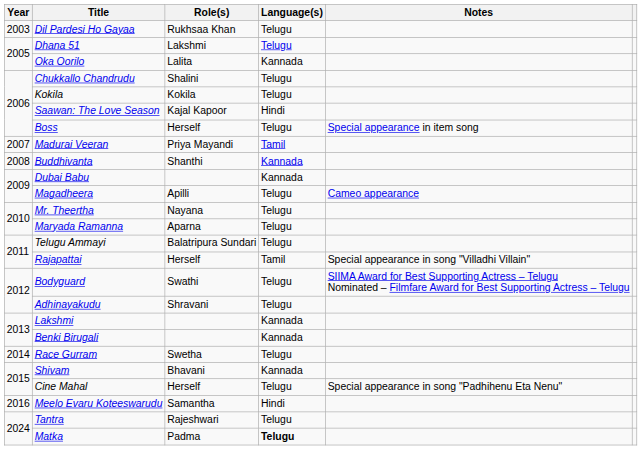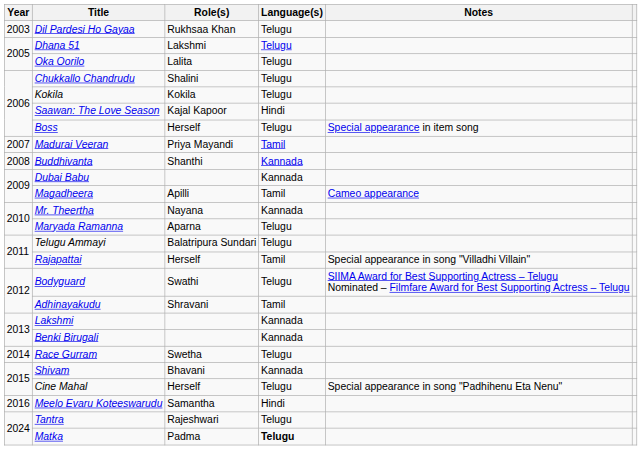Oka Oorilo | Language(s): Kannada -> Telugu
Magadheera | Language(s): Telugu -> Tamil
Mr. Theertha | Language(s): Telugu -> Kannada
Adhinayakudu | Language(s): Telugu -> Tamil
